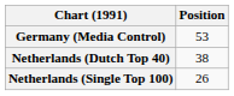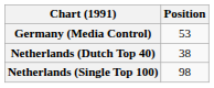Netherlands (Single Top 100) | Position: 26 -> 98
